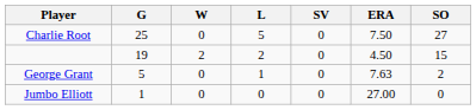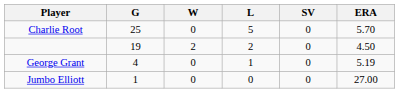- column: SO | 27 | 15 | 2 | 0
Charlie Root | ERA: 7.50 -> 5.70
George Grant | G: 5 -> 4
George Grant | ERA: 7.63 -> 5.19
